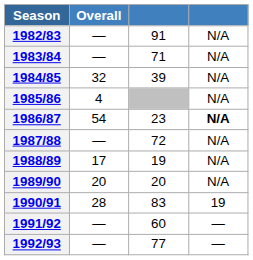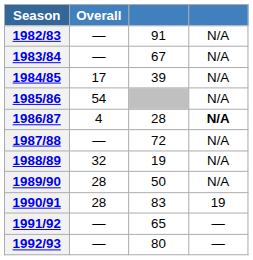1983/84 | column 3: 71 -> 67
1984/85 | Overall: 32 -> 17
1985/86 | Overall: 4 -> 54
1986/87 | Overall: 54 -> 4
1986/87 | column 3: 23 -> 28
1988/89 | Overall: 17 -> 32
1989/90 | Overall: 20 -> 28
1989/90 | column 3: 20 -> 50
1991/92 | column 3: 60 -> 65
1992/93 | column 3: 77 -> 80
